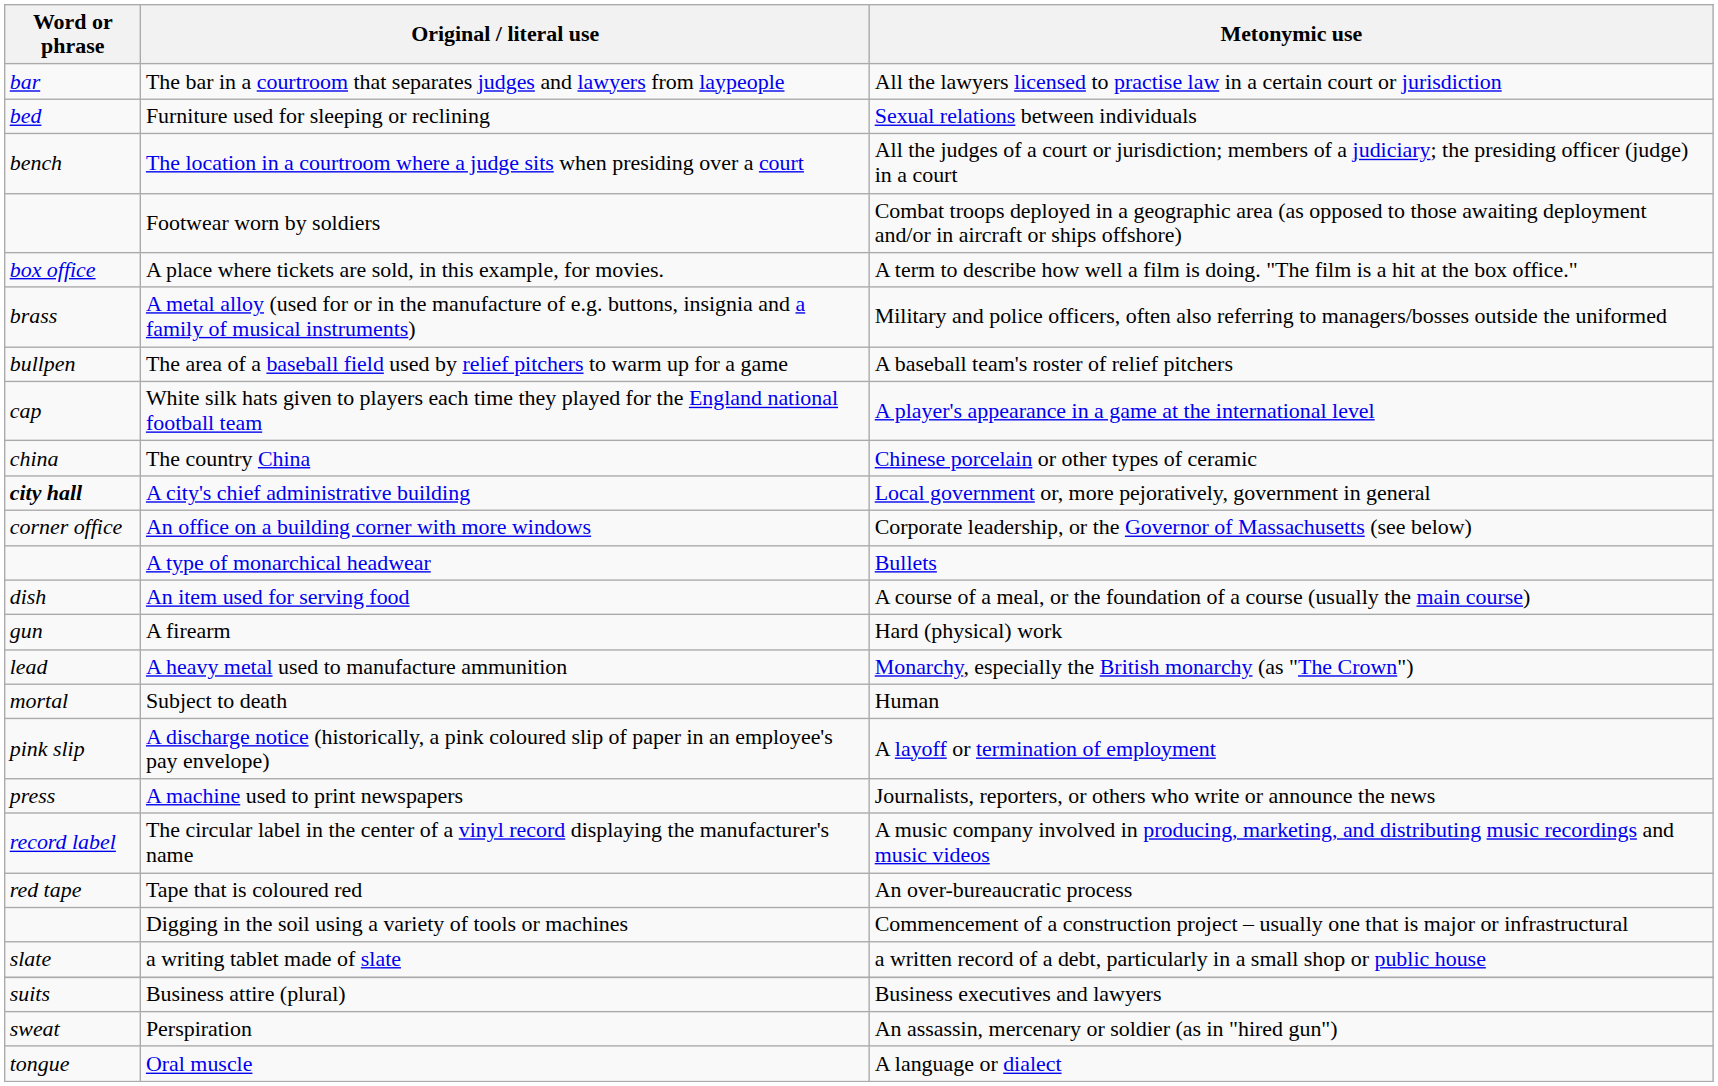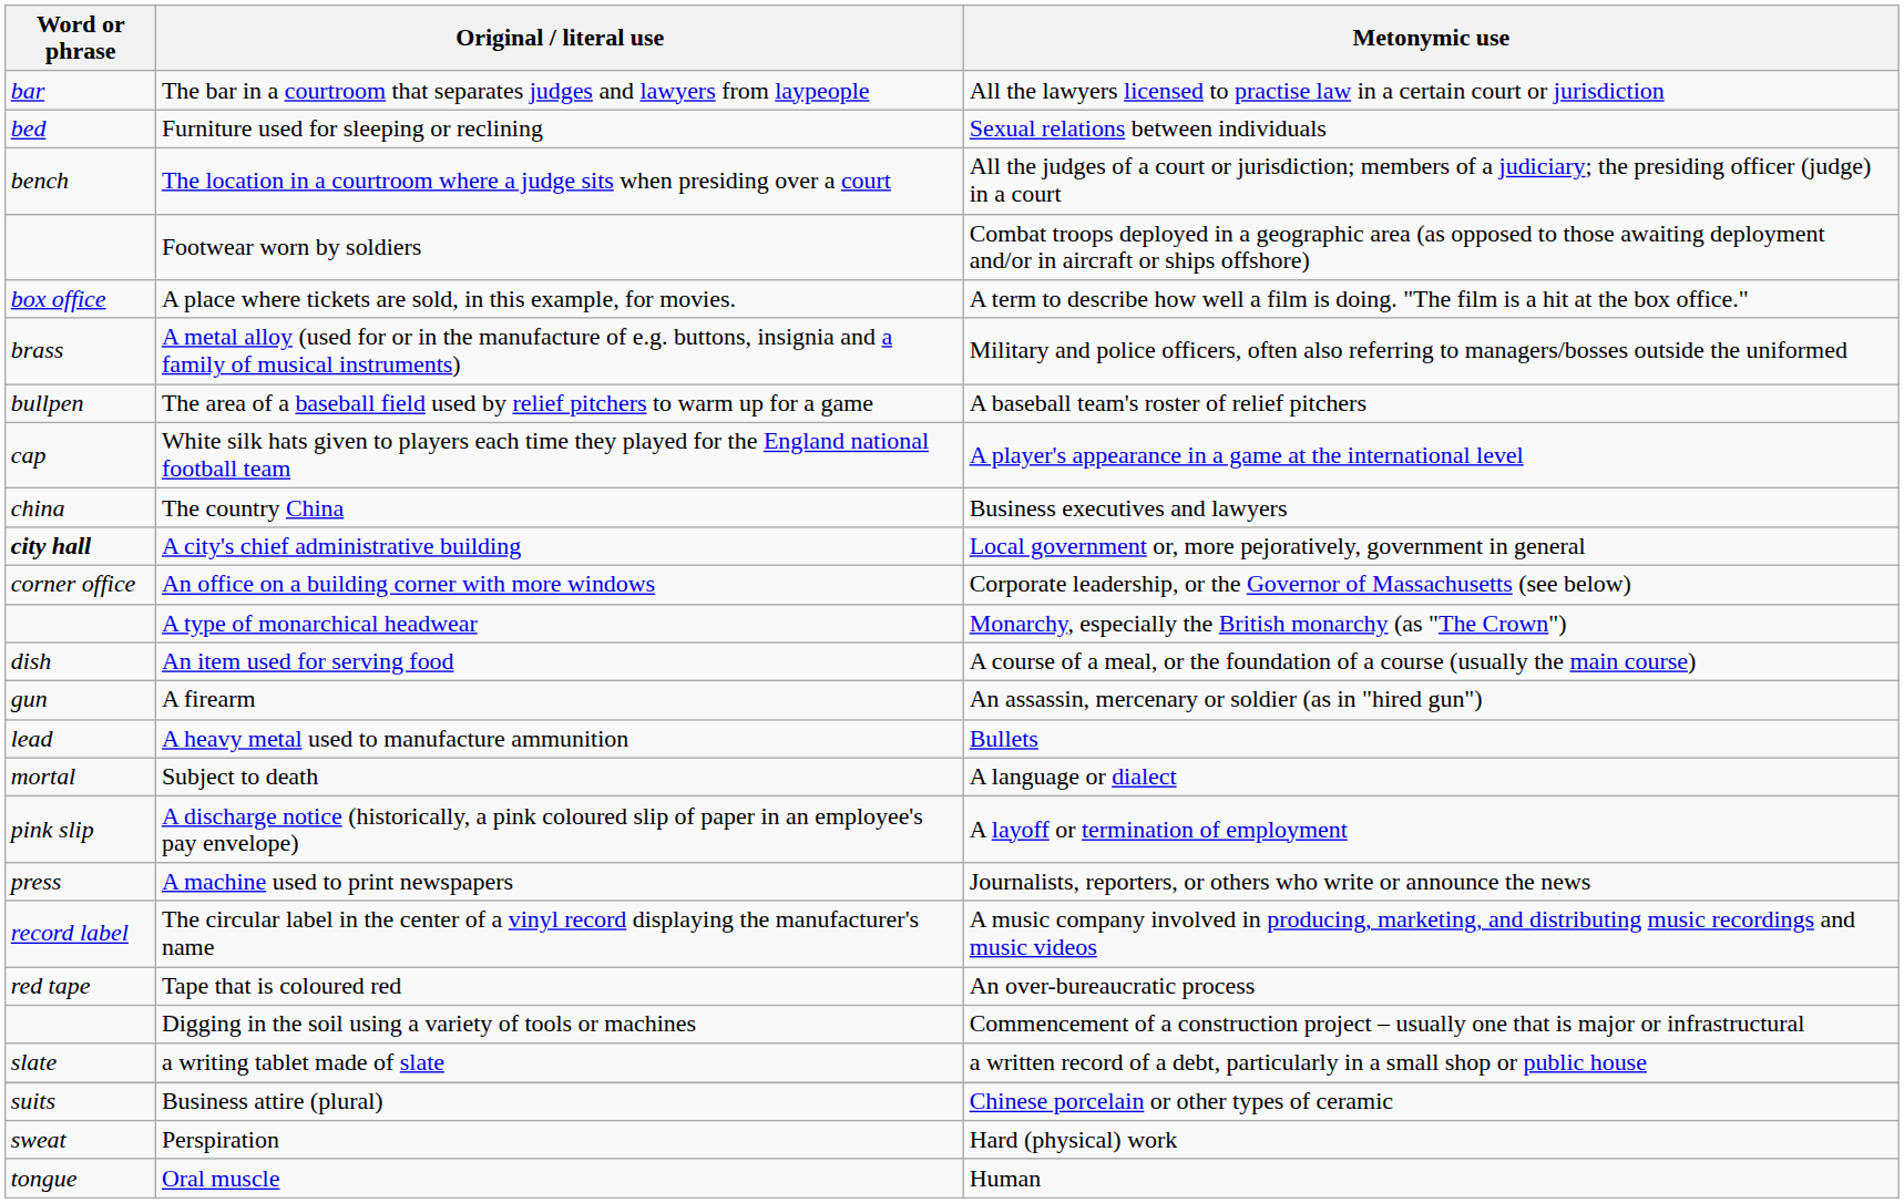The country China | Metonymic use: Chinese porcelain or other types of ceramic -> Business executives and lawyers
A type of monarchical headwear | Metonymic use: Bullets -> Monarchy, especially the British monarchy (as "The Crown")
A firearm | Metonymic use: Hard (physical) work -> An assassin, mercenary or soldier (as in "hired gun")
A heavy metal used to manufacture ammunition | Metonymic use: Monarchy, especially the British monarchy (as "The Crown") -> Bullets
Subject to death | Metonymic use: Human -> A language or dialect
Business attire (plural) | Metonymic use: Business executives and lawyers -> Chinese porcelain or other types of ceramic
Perspiration | Metonymic use: An assassin, mercenary or soldier (as in "hired gun") -> Hard (physical) work
Oral muscle | Metonymic use: A language or dialect -> Human
